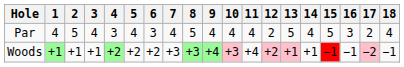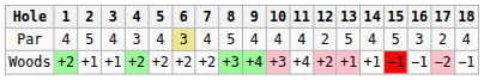Par | 6: no background -> khaki background
Woods | 1: +1 -> +2
Woods | 7: +3 -> +2
